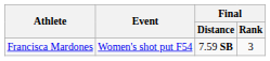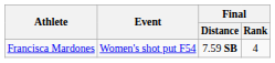Francisca Mardones | Final / Rank: 3 -> 4
